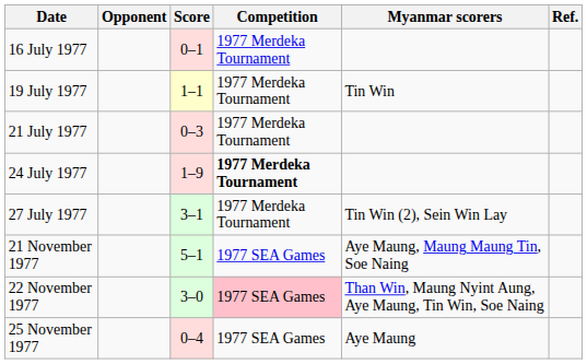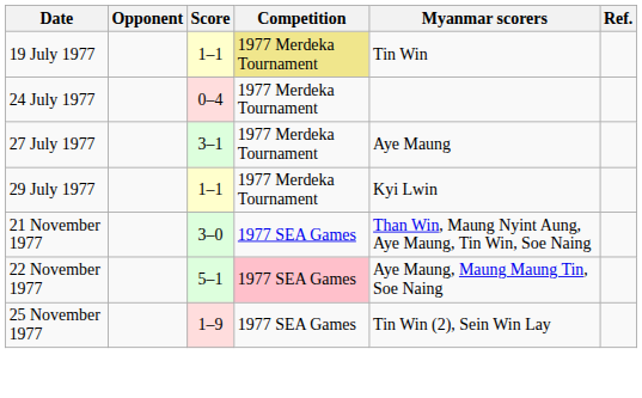- row: 16 July 1977 | 0–1 | 1977 Merdeka Tournament
19 July 1977 | Competition: no background -> khaki background
- row: 21 July 1977 | 0–3 | 1977 Merdeka Tournament
24 July 1977 | Score: 1–9 -> 0–4
24 July 1977 | Competition: bold -> normal
27 July 1977 | Myanmar scorers: Tin Win (2), Sein Win Lay -> Aye Maung
+ row: 29 July 1977 | 1–1 | 1977 Merdeka Tournament | Kyi Lwin
21 November 1977 | Score: 5–1 -> 3–0
21 November 1977 | Myanmar scorers: Aye Maung, Maung Maung Tin, Soe Naing -> Than Win, Maung Nyint Aung, Aye Maung, Tin Win, Soe Naing
22 November 1977 | Score: 3–0 -> 5–1
22 November 1977 | Myanmar scorers: Than Win, Maung Nyint Aung, Aye Maung, Tin Win, Soe Naing -> Aye Maung, Maung Maung Tin, Soe Naing
25 November 1977 | Score: 0–4 -> 1–9
25 November 1977 | Myanmar scorers: Aye Maung -> Tin Win (2), Sein Win Lay
